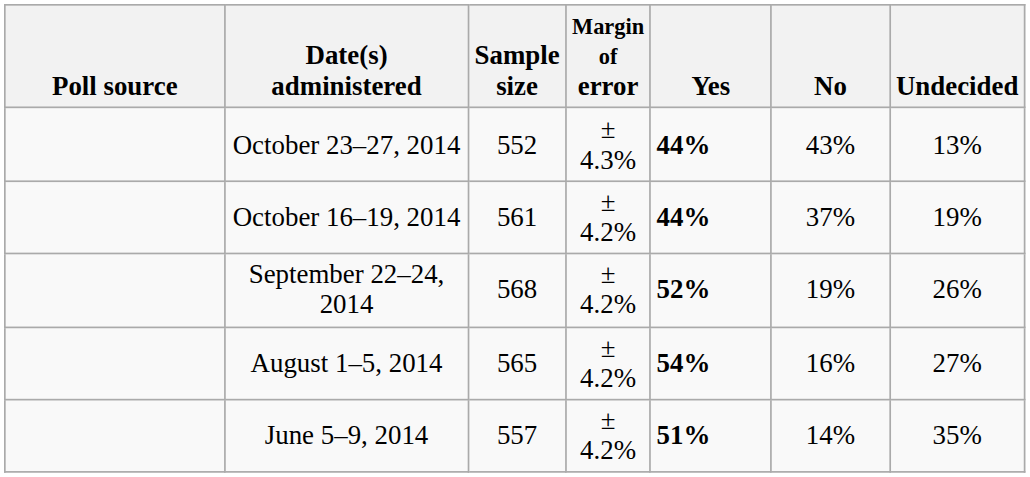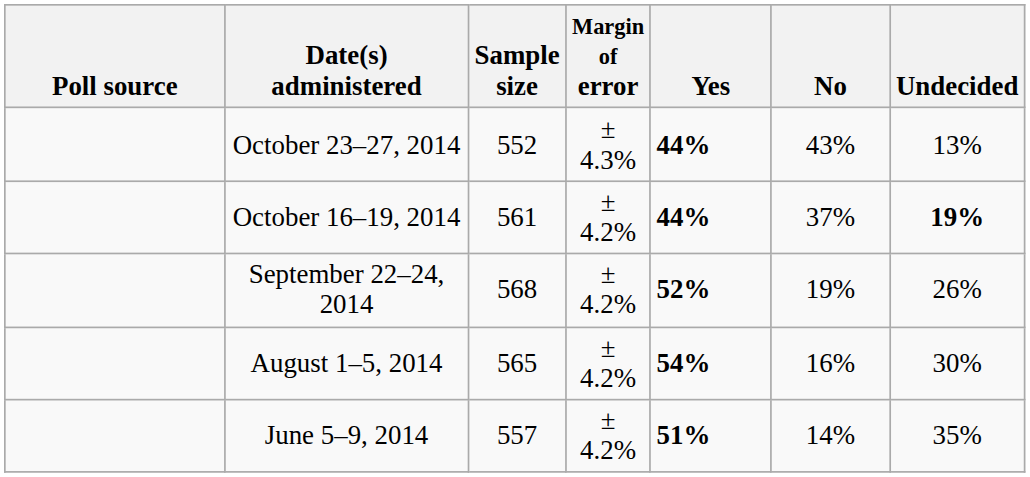October 16–19, 2014 | Undecided: normal -> bold
August 1–5, 2014 | Undecided: 27% -> 30%
